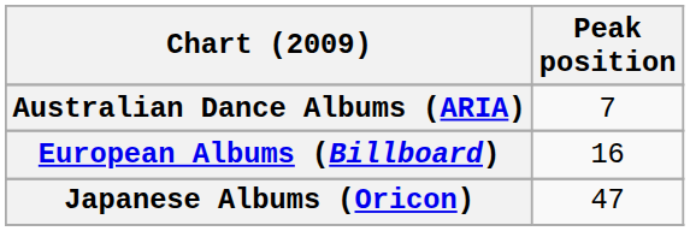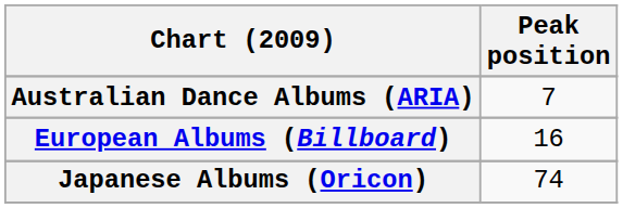Japanese Albums (Oricon) | Peak position: 47 -> 74
